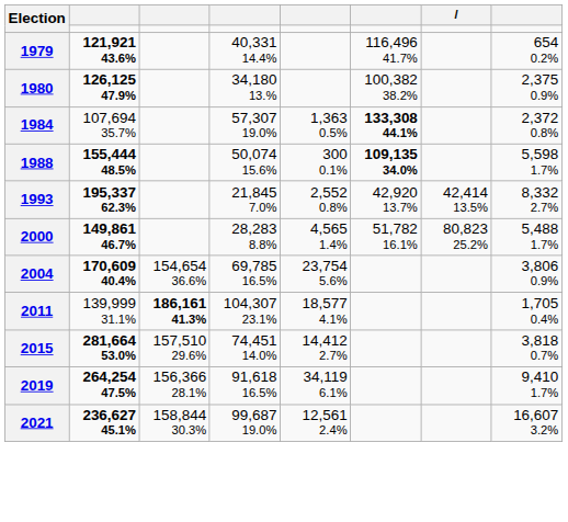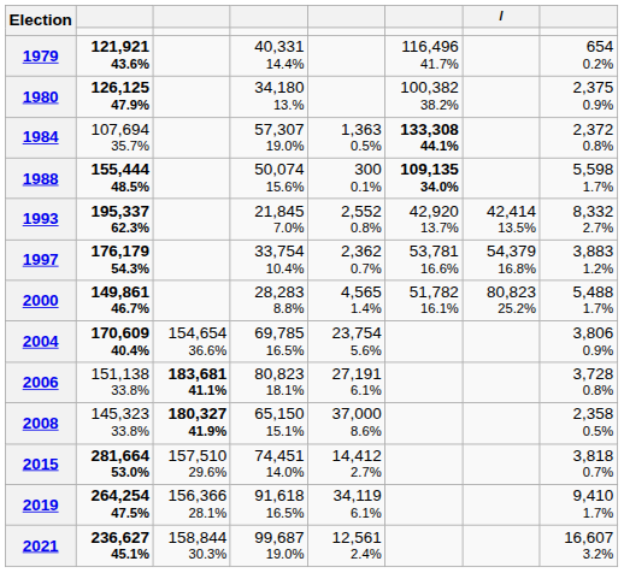+ row: 1997 | 176,179 54.3% | 33,754 10.4% | 2,362 0.7% | 53,781 16.6% | 54,379 16.8% | 3,883 1.2%
+ row: 2006 | 151,138 33.8% | 183,681 41.1% | 80,823 18.1% | 27,191 6.1% | 3,728 0.8%
+ row: 2008 | 145,323 33.8% | 180,327 41.9% | 65,150 15.1% | 37,000 8.6% | 2,358 0.5%
- row: 2011 | 139,999 31.1% | 186,161 41.3% | 104,307 23.1% | 18,577 4.1% | 1,705 0.4%
